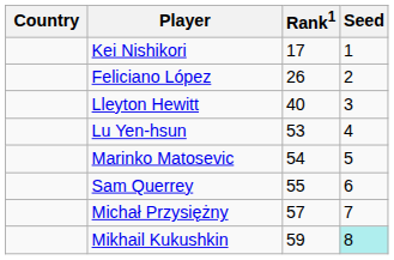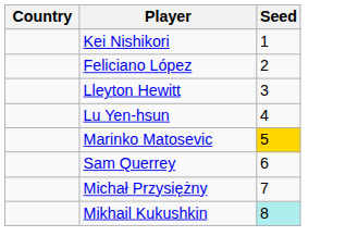- column: Rank1 | 17 | 26 | 40 | 53 | 54 | 55 | 57 | 59
Marinko Matosevic | Seed: no background -> gold background
